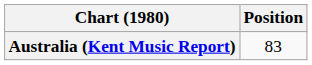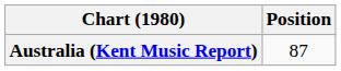Australia (Kent Music Report) | Position: 83 -> 87
